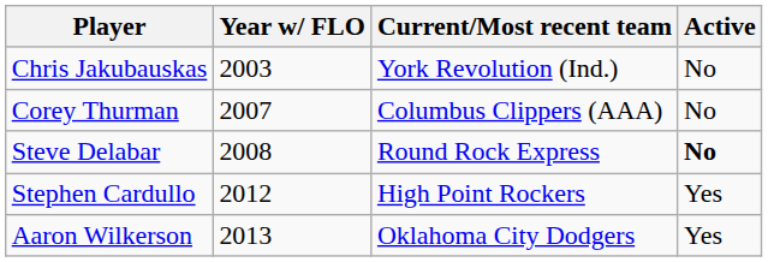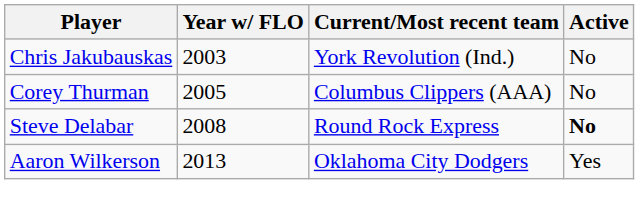Corey Thurman | Year w/ FLO: 2007 -> 2005
- row: Stephen Cardullo | 2012 | High Point Rockers | Yes
